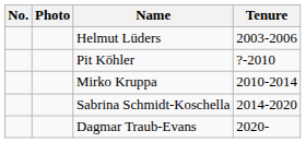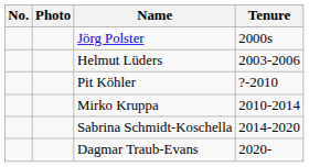+ row: Jörg Polster | 2000s
